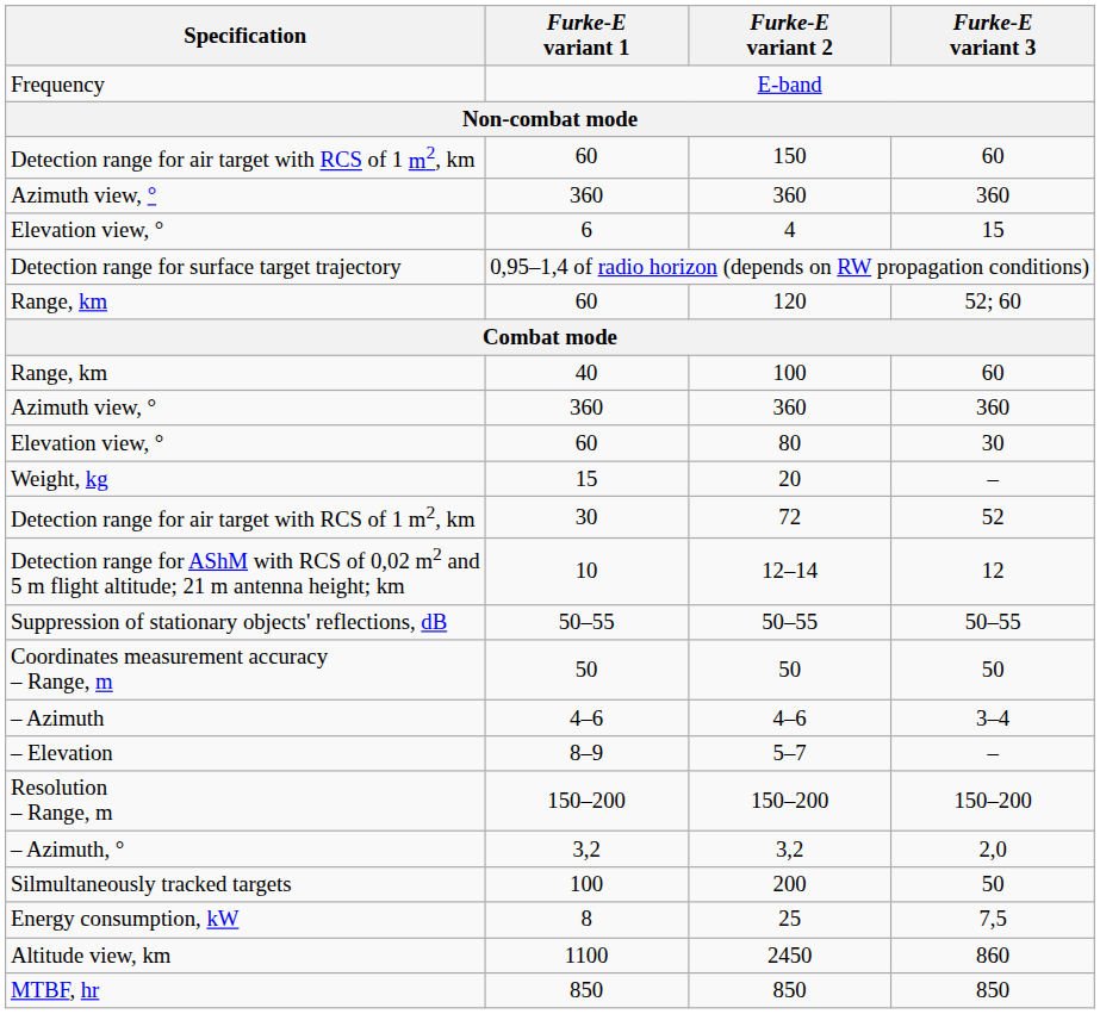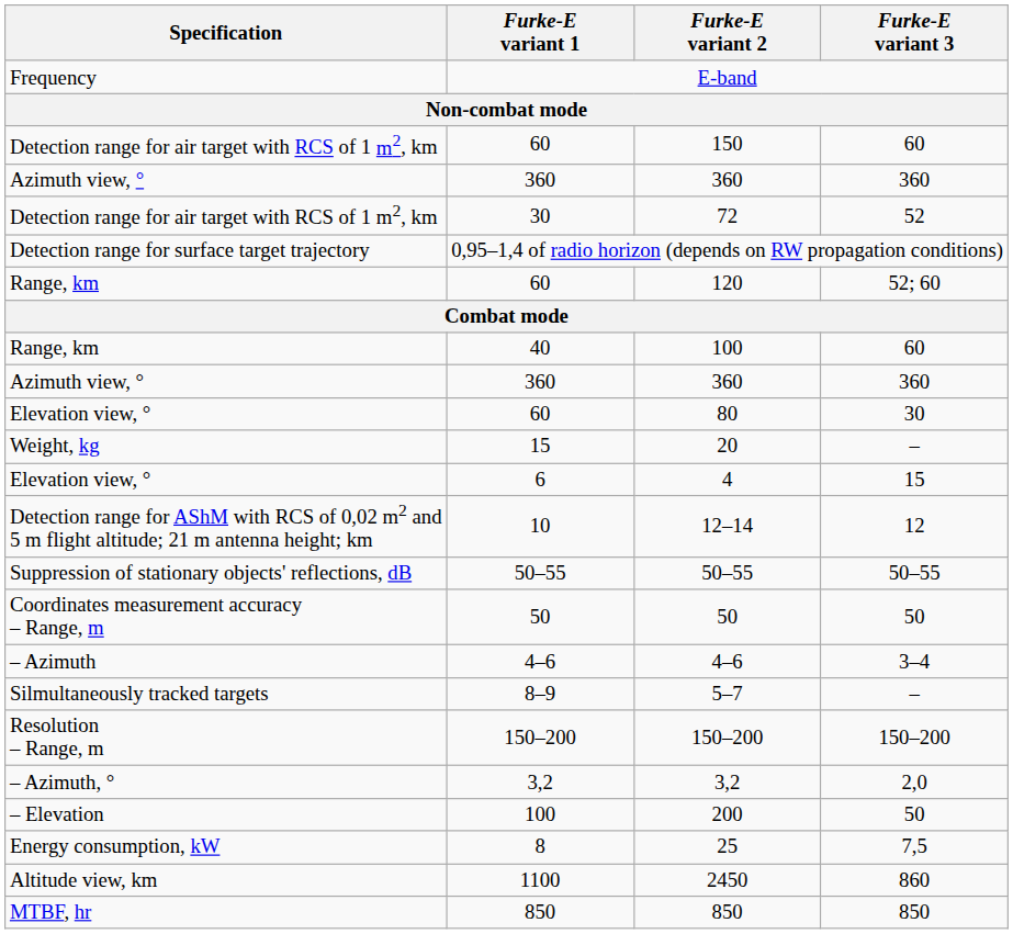rows swapped: 4 <-> 72
5–7 | Specification: – Elevation -> Silmultaneously tracked targets
200 | Specification: Silmultaneously tracked targets -> – Elevation
